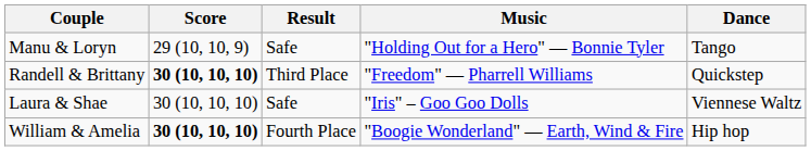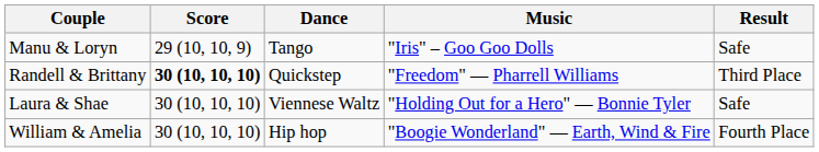columns swapped: Dance <-> Result
Manu & Loryn | Music: "Holding Out for a Hero" — Bonnie Tyler -> "Iris" – Goo Goo Dolls
Laura & Shae | Music: "Iris" – Goo Goo Dolls -> "Holding Out for a Hero" — Bonnie Tyler
William & Amelia | Score: bold -> normal
